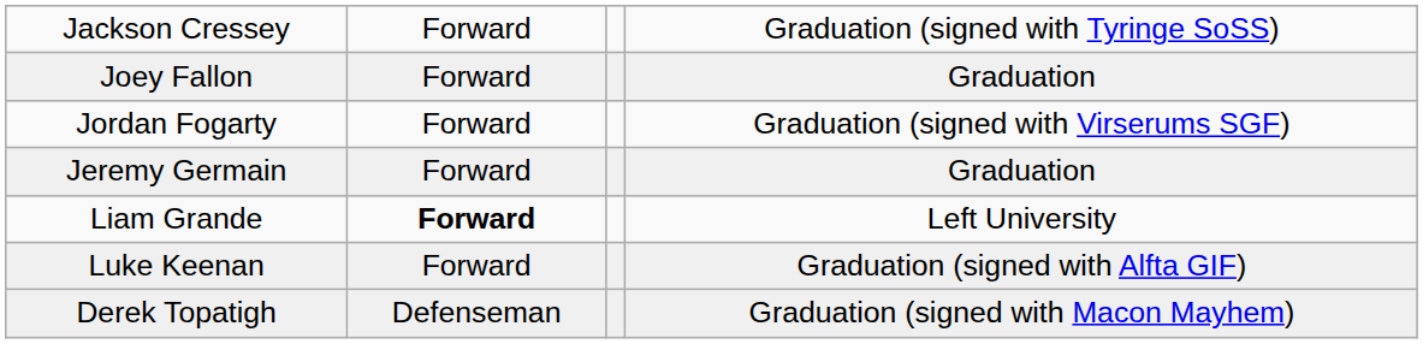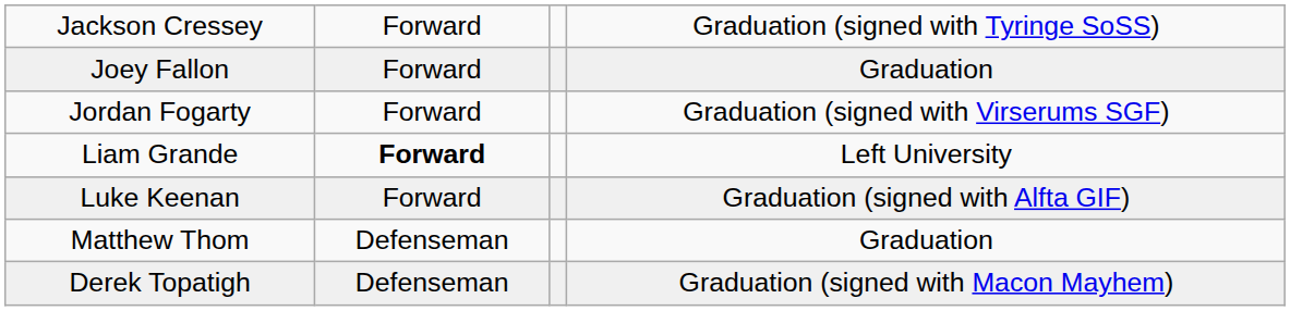- row: Jeremy Germain | Forward | Graduation
+ row: Matthew Thom | Defenseman | Graduation
